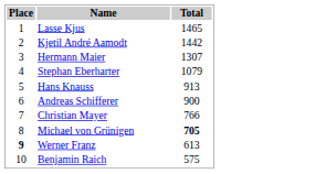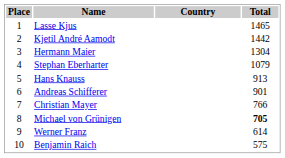+ column: Country
Hermann Maier | Total: 1307 -> 1304
Andreas Schifferer | Total: 900 -> 901
Werner Franz | Place: bold -> normal
Werner Franz | Total: 613 -> 614
